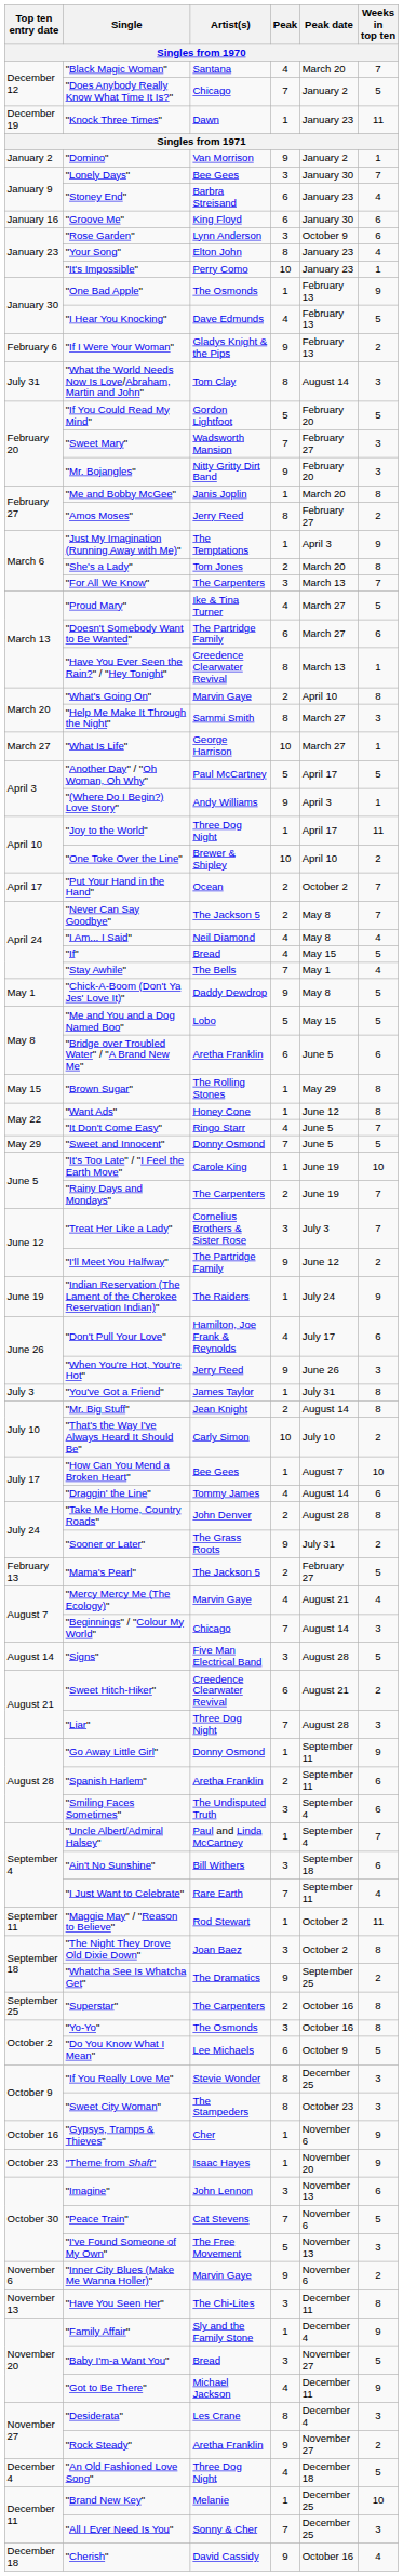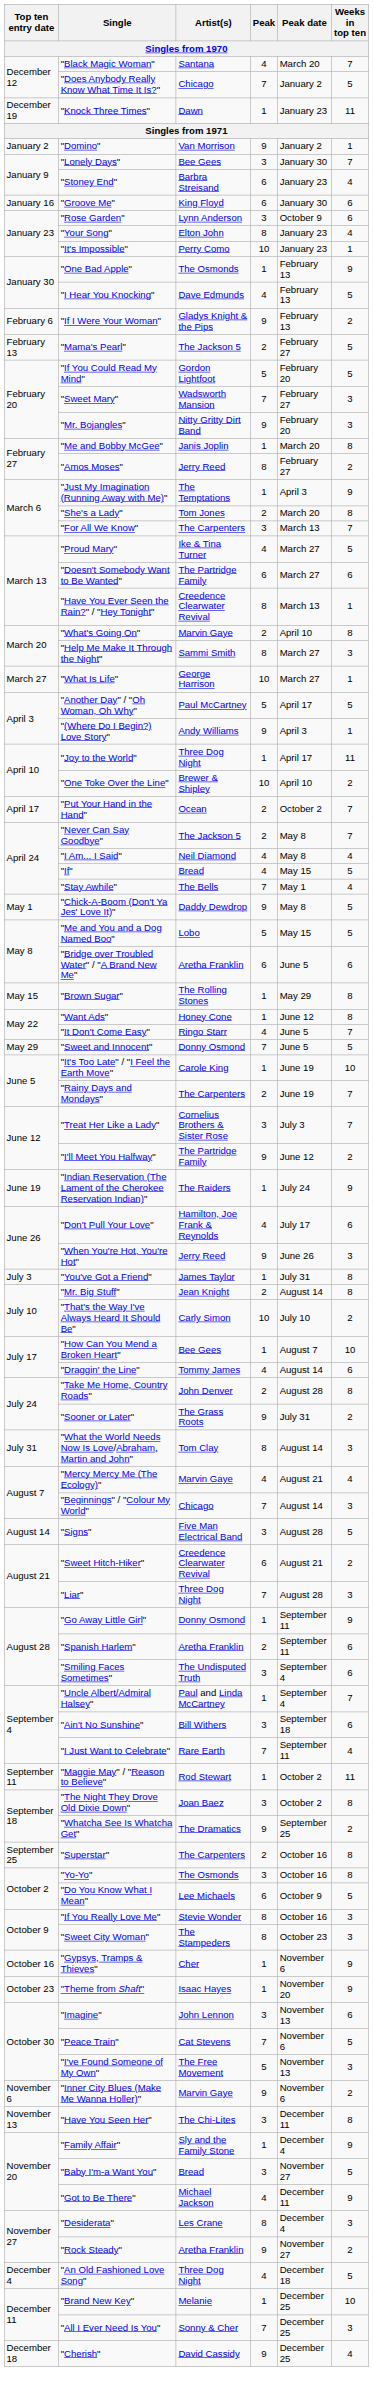rows swapped: "Mama's Pearl" <-> "What the World Needs Now Is Love/Abraham, Martin and John"
"If You Really Love Me" | Peak date: December 25 -> October 16
"Cherish" | Peak date: October 16 -> December 25
